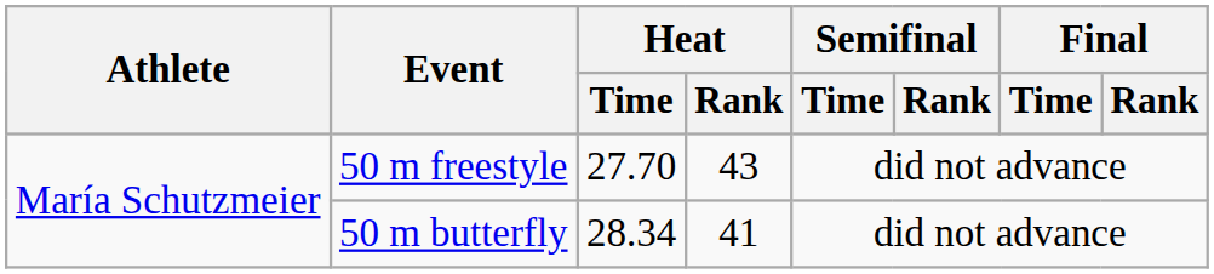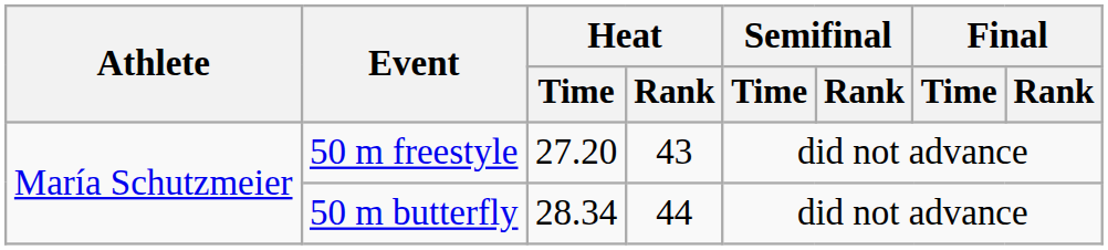50 m freestyle | Heat / Time: 27.70 -> 27.20
50 m butterfly | Heat / Rank: 41 -> 44
